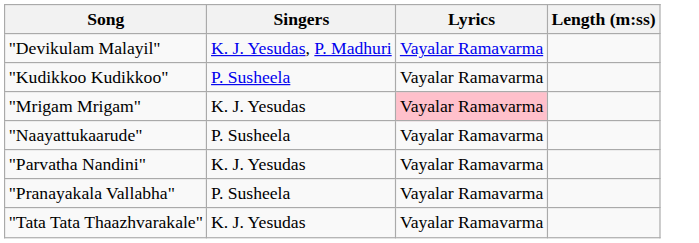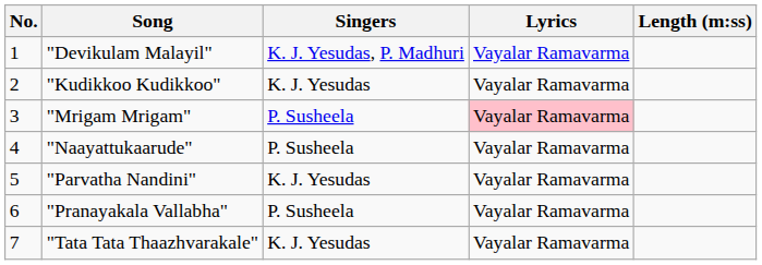+ column: No. | 1 | 2 | 3 | 4 | 5 | 6 | 7
"Kudikkoo Kudikkoo" | Singers: P. Susheela -> K. J. Yesudas
"Mrigam Mrigam" | Singers: K. J. Yesudas -> P. Susheela
